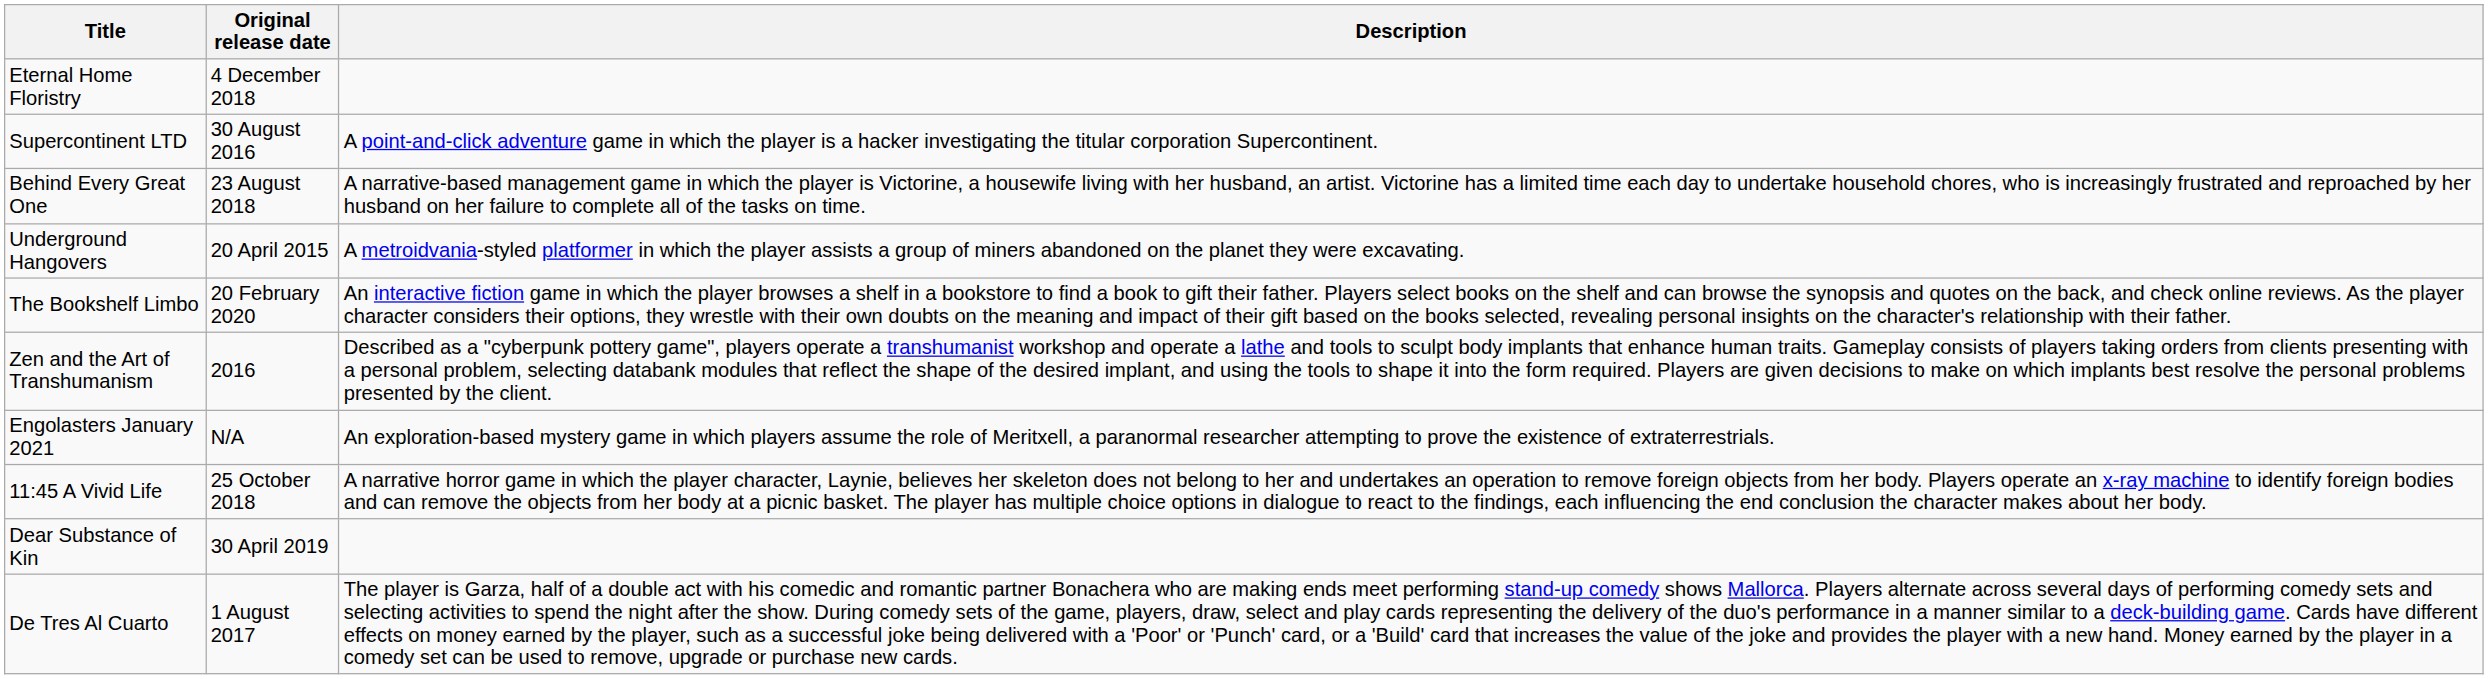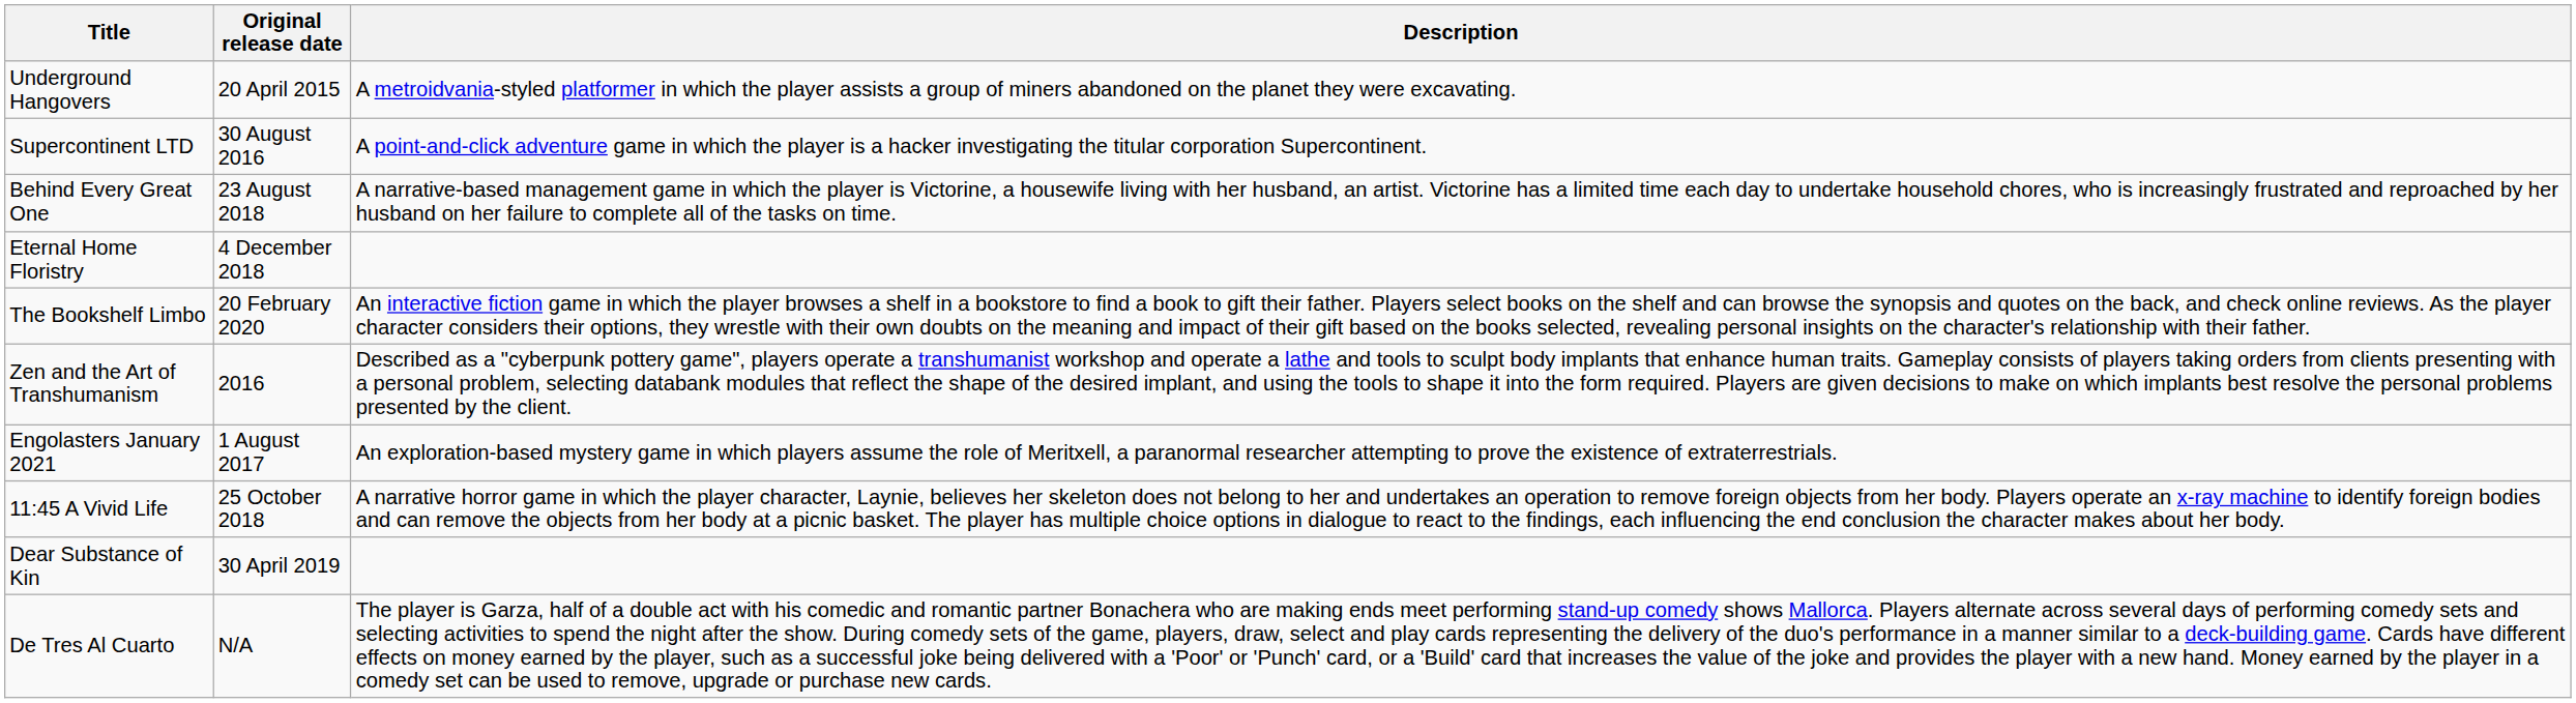rows swapped: Underground Hangovers <-> Eternal Home Floristry
Engolasters January 2021 | Original release date: N/A -> 1 August 2017
De Tres Al Cuarto | Original release date: 1 August 2017 -> N/A
